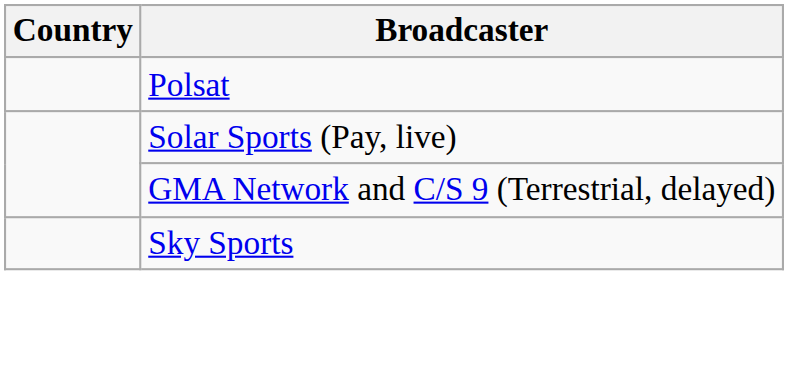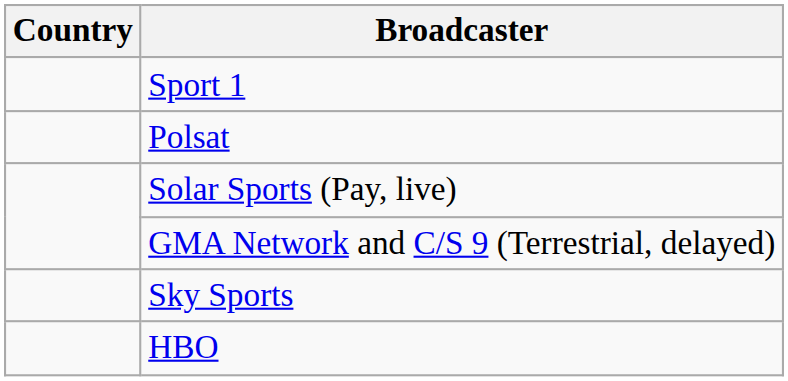+ row: Sport 1
+ row: HBO
